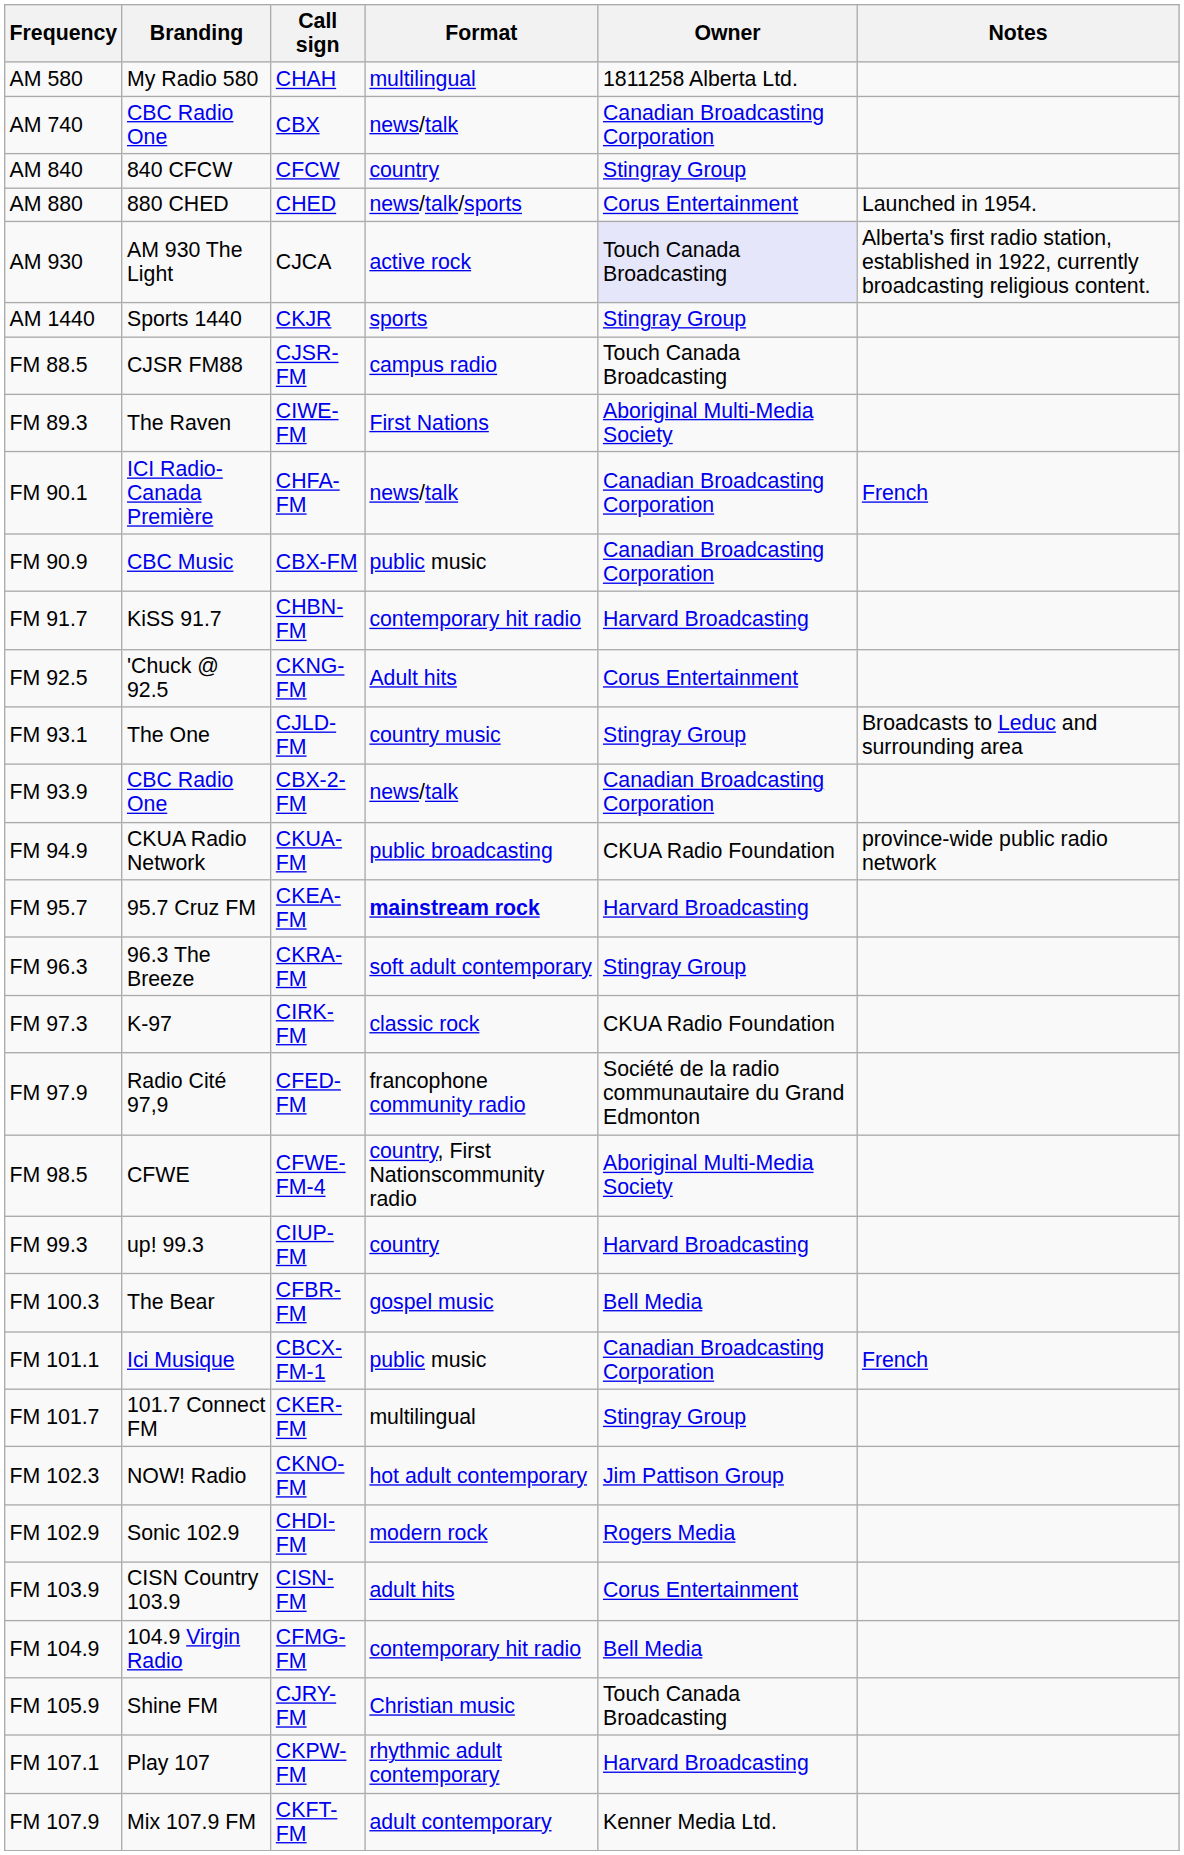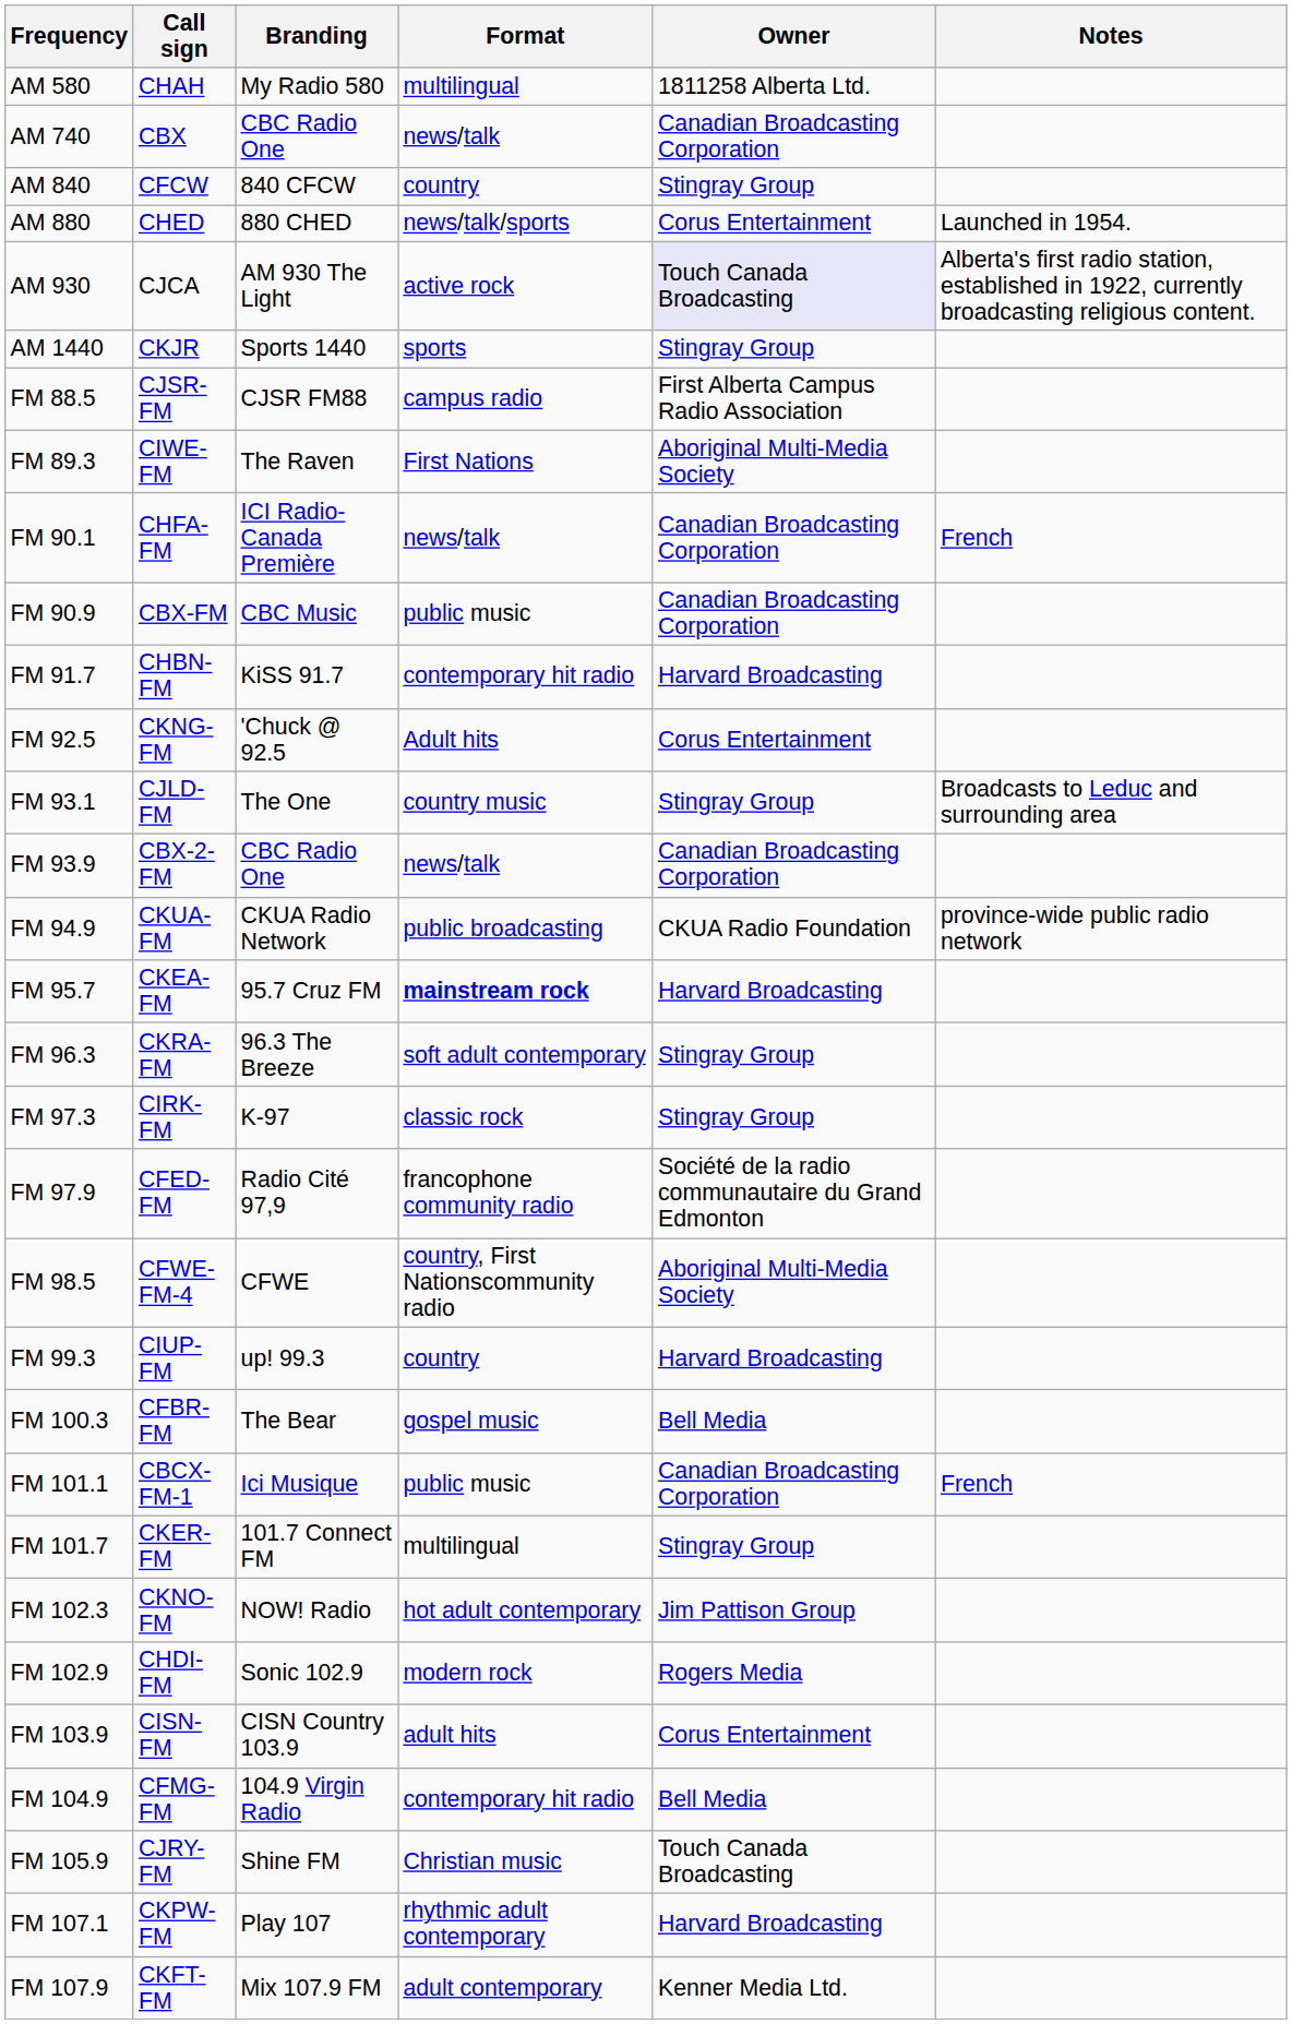columns swapped: Call sign <-> Branding
FM 88.5 | Owner: Touch Canada Broadcasting -> First Alberta Campus Radio Association
FM 97.3 | Owner: CKUA Radio Foundation -> Stingray Group
